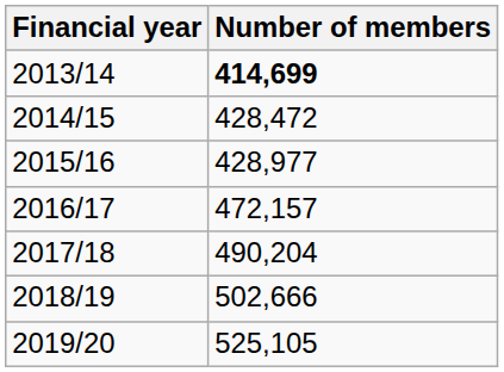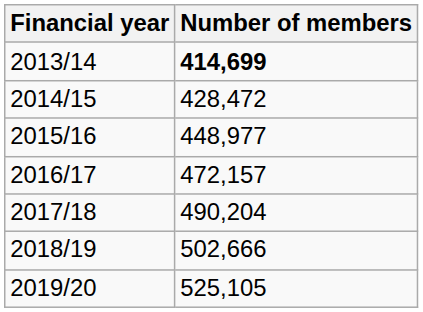2015/16 | Number of members: 428,977 -> 448,977
